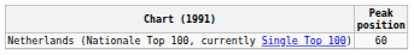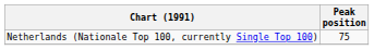Netherlands (Nationale Top 100, currently Single Top 100) | Peak position: 60 -> 75
